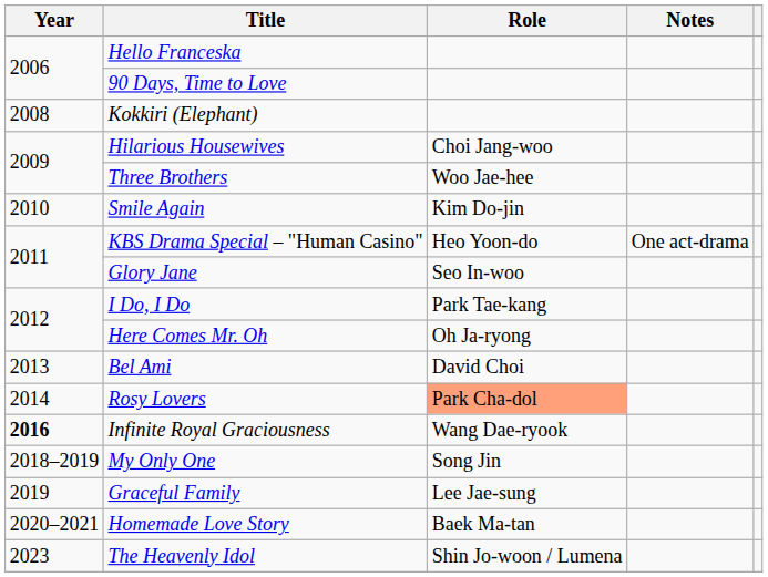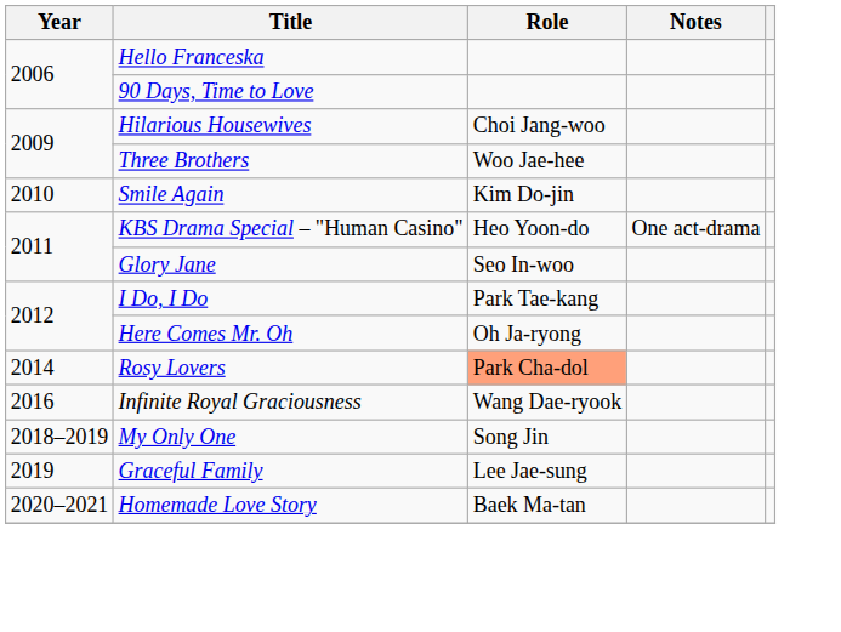- row: 2008 | Kokkiri (Elephant)
- row: 2013 | Bel Ami | David Choi
Infinite Royal Graciousness | Year: bold -> normal
- row: 2023 | The Heavenly Idol | Shin Jo-woon / Lumena
